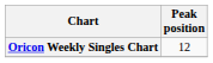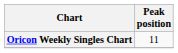Oricon Weekly Singles Chart | Peak position: 12 -> 11
